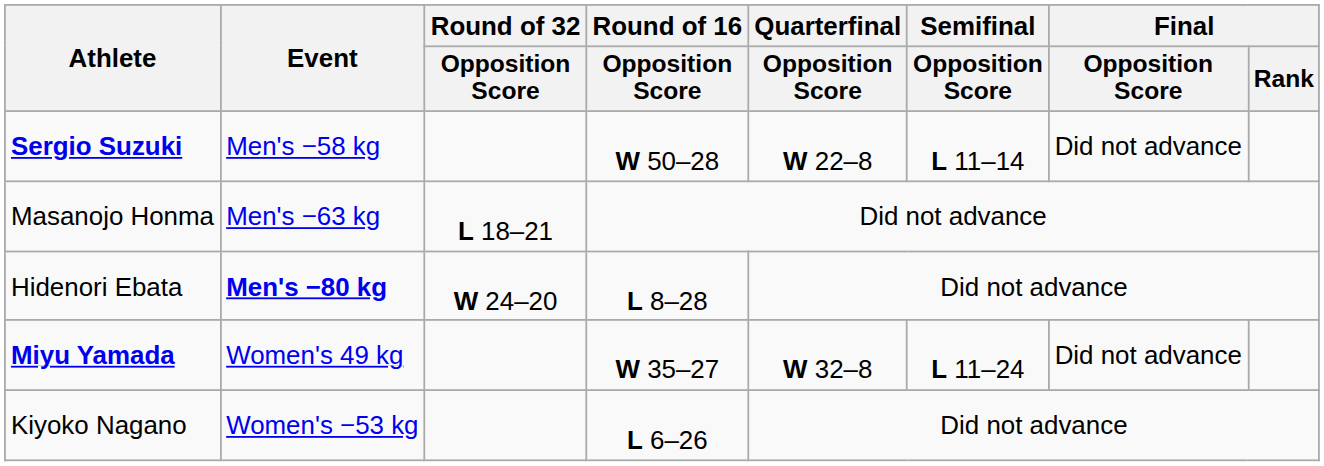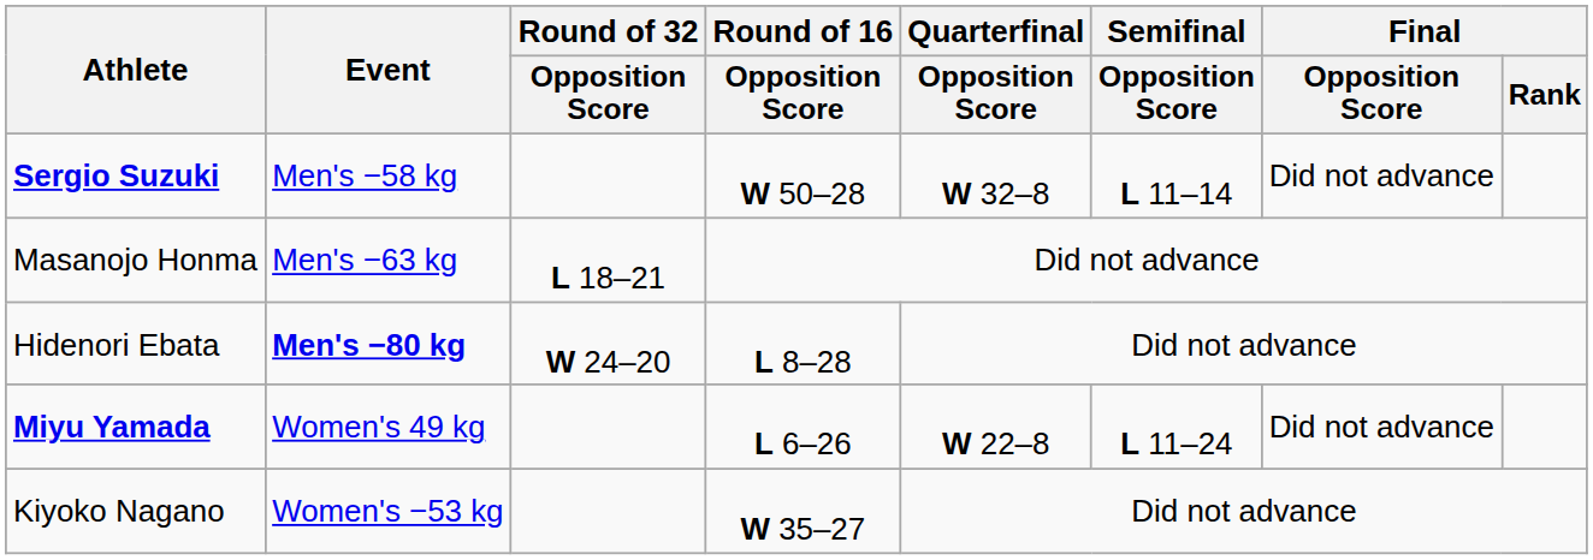Sergio Suzuki | Quarterfinal / Opposition Score: W 22–8 -> W 32–8
Miyu Yamada | Round of 16 / Opposition Score: W 35–27 -> L 6–26
Miyu Yamada | Quarterfinal / Opposition Score: W 32–8 -> W 22–8
Kiyoko Nagano | Round of 16 / Opposition Score: L 6–26 -> W 35–27
